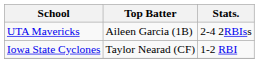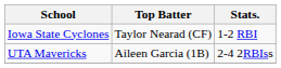rows swapped: UTA Mavericks <-> Iowa State Cyclones
